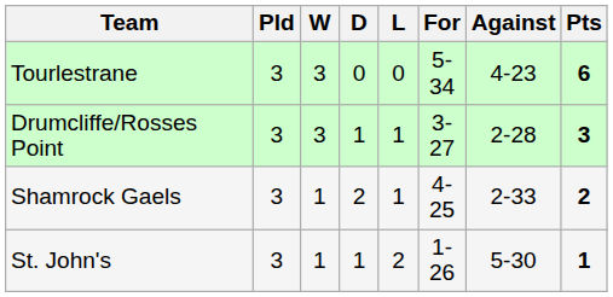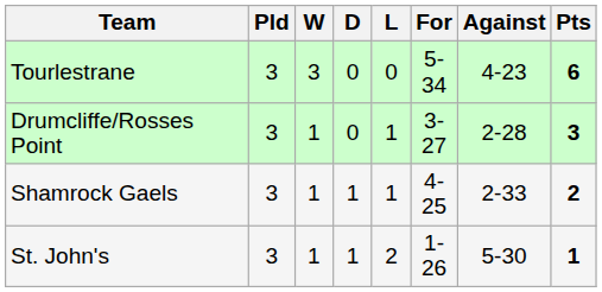Drumcliffe/Rosses Point | W: 3 -> 1
Drumcliffe/Rosses Point | D: 1 -> 0
Shamrock Gaels | D: 2 -> 1
